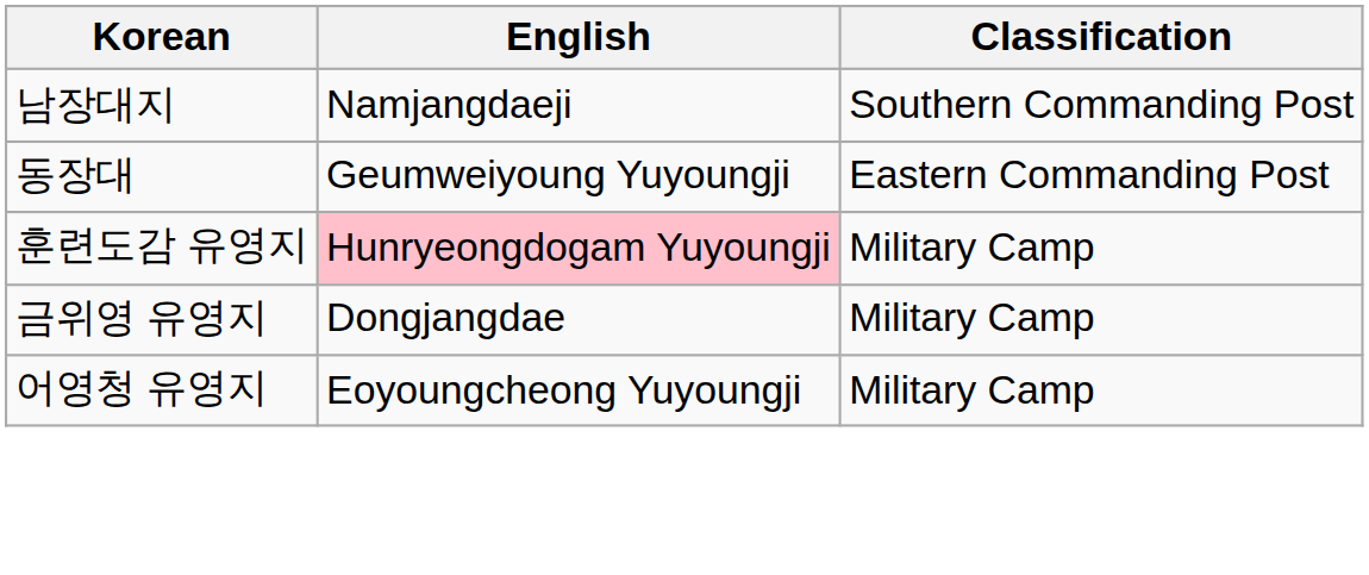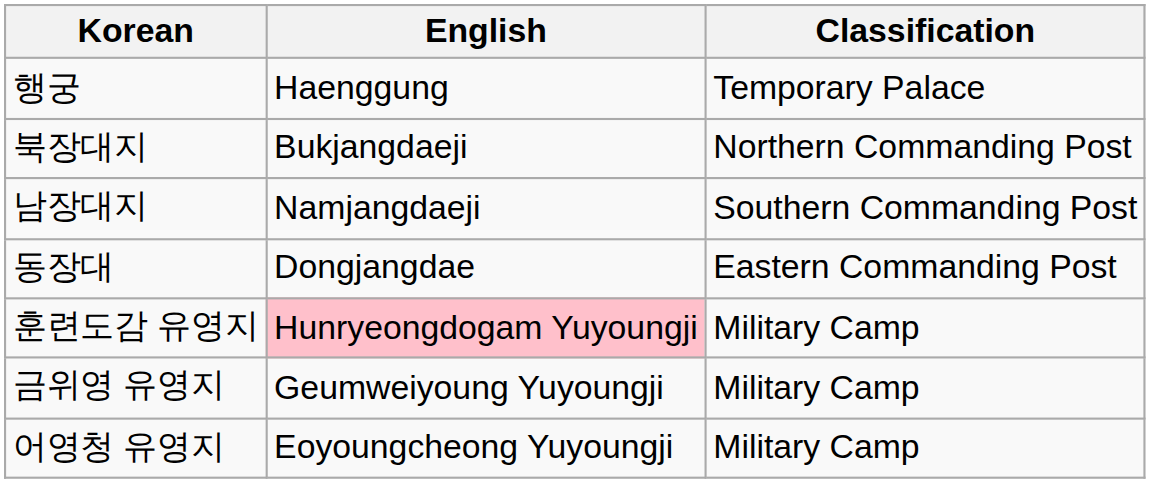+ row: 행궁 | Haenggung | Temporary Palace
+ row: 북장대지 | Bukjangdaeji | Northern Commanding Post
동장대 | English: Geumweiyoung Yuyoungji -> Dongjangdae
금위영 유영지 | English: Dongjangdae -> Geumweiyoung Yuyoungji
